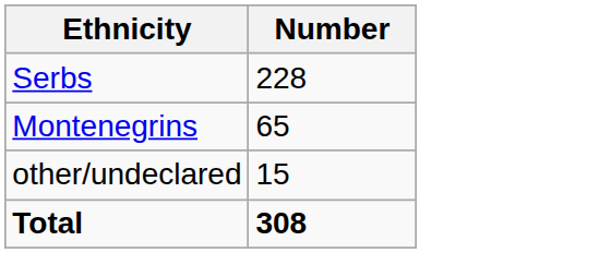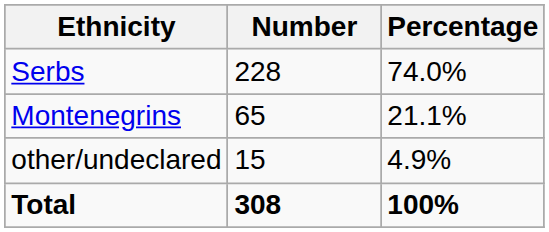+ column: Percentage | 74.0% | 21.1% | 4.9% | 100%
